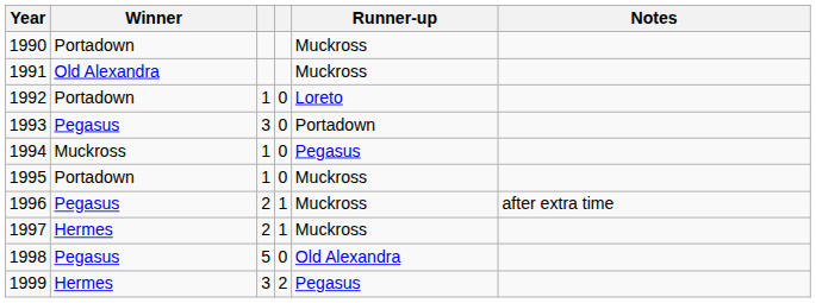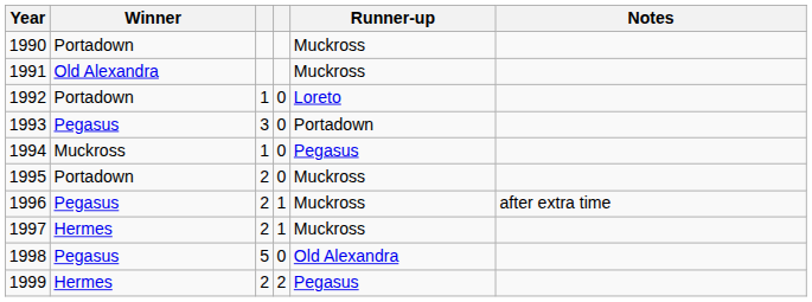1995 | column 3: 1 -> 2
1999 | column 3: 3 -> 2
